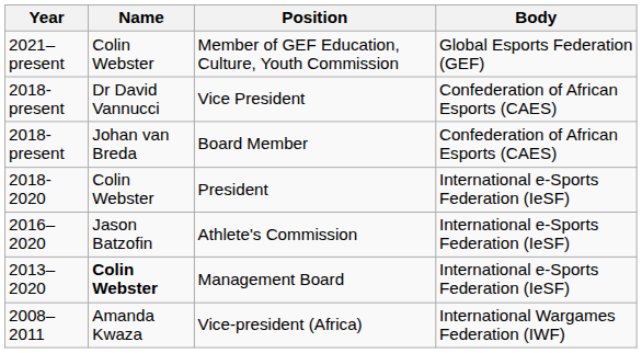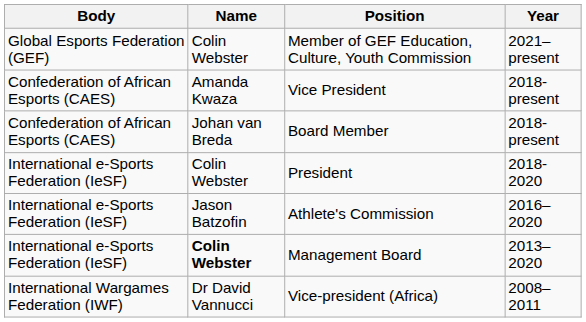columns swapped: Year <-> Body
Vice President | Name: Dr David Vannucci -> Amanda Kwaza
Vice-president (Africa) | Name: Amanda Kwaza -> Dr David Vannucci
